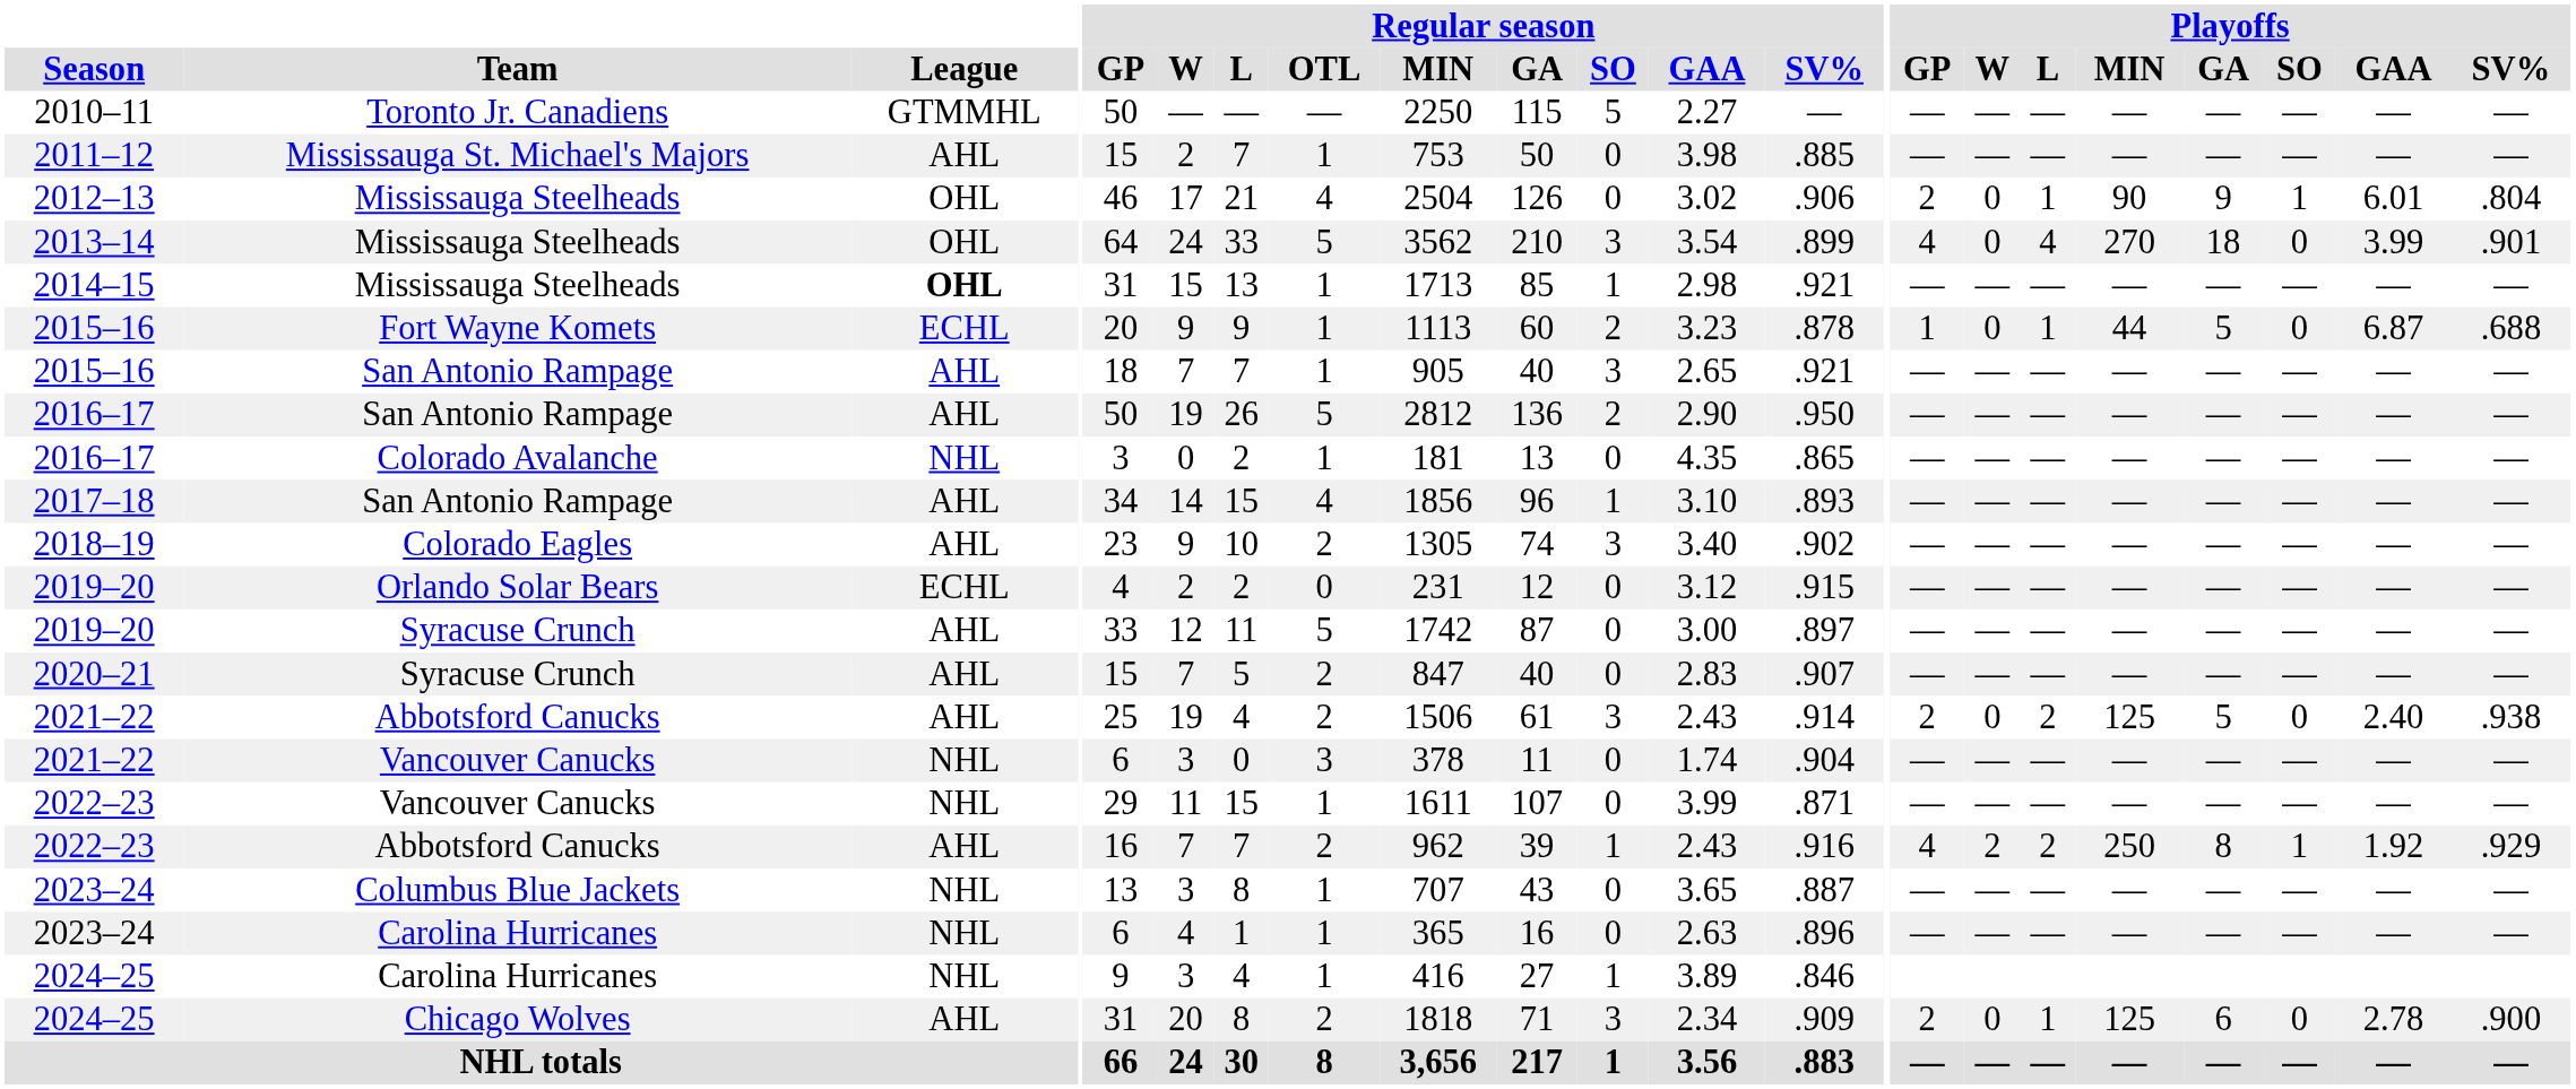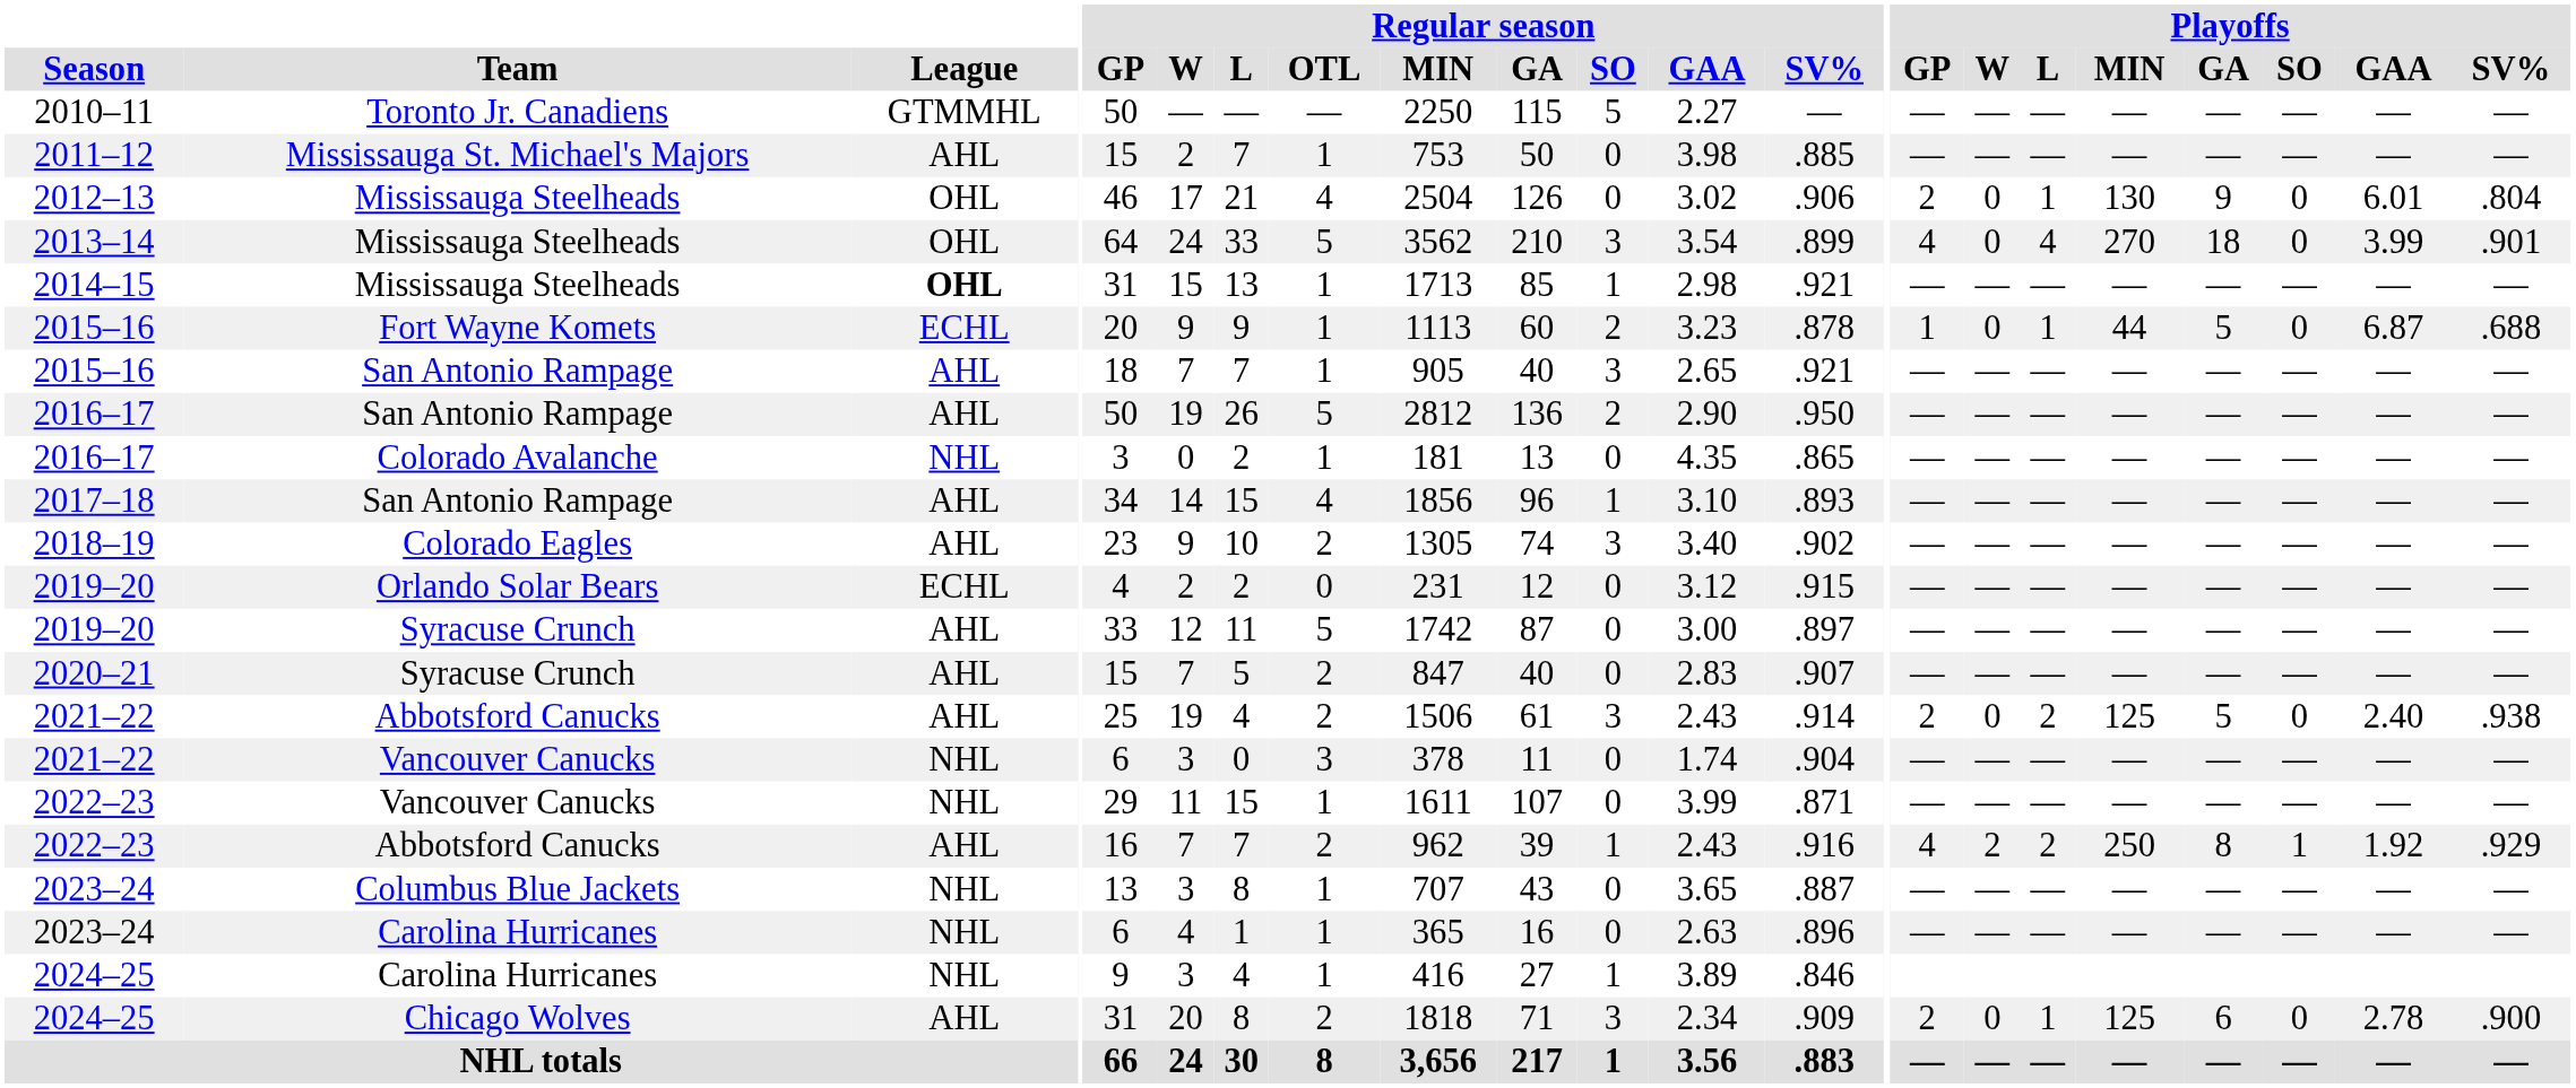2012–13 | Playoffs / MIN: 90 -> 130
2012–13 | Playoffs / SO: 1 -> 0
